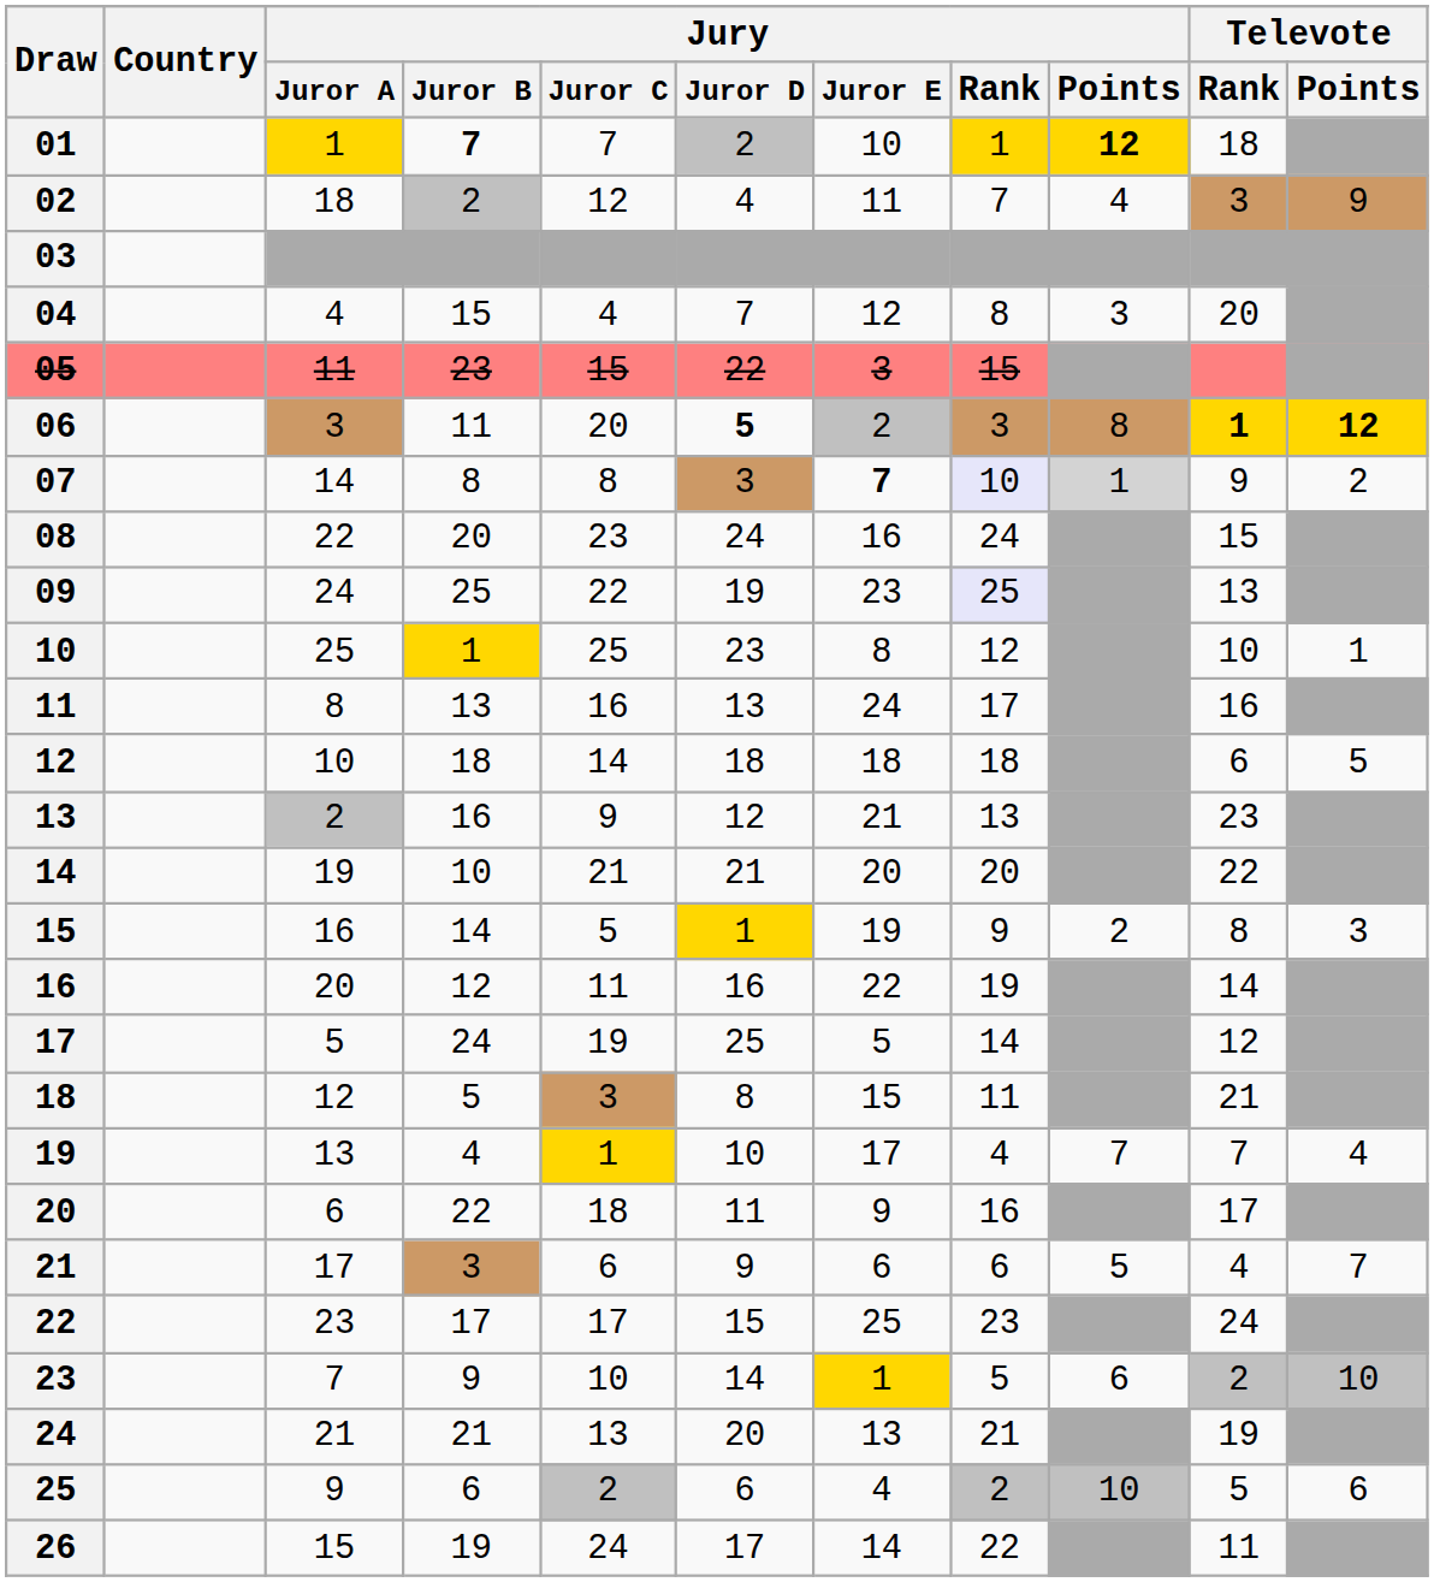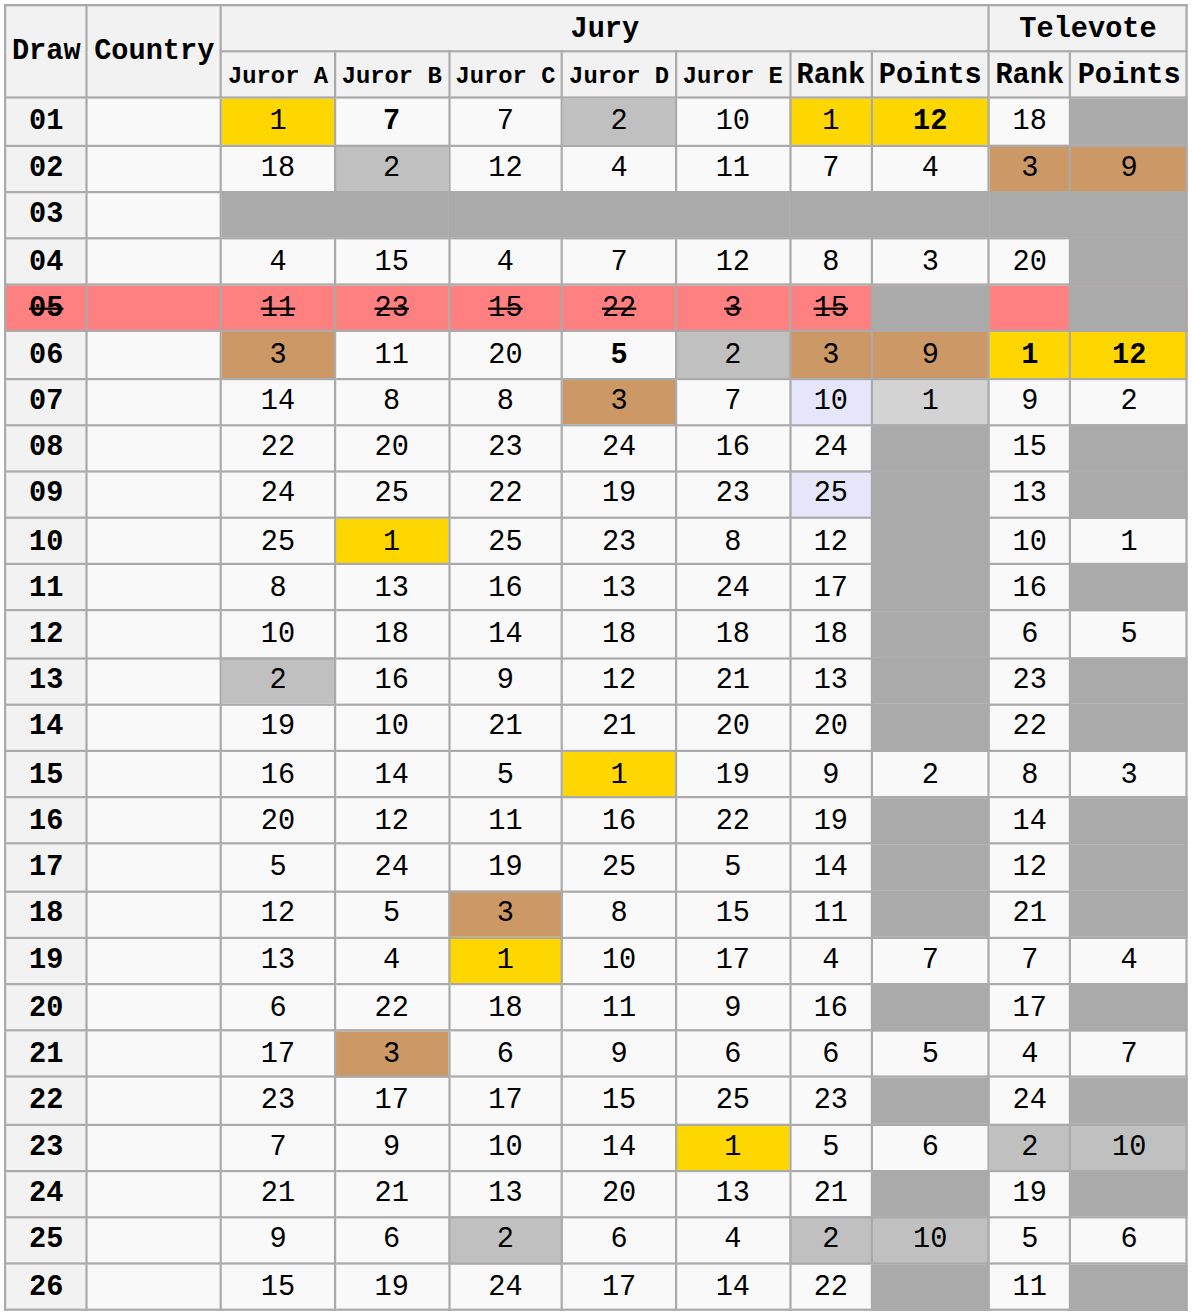06 | Jury / Points: 8 -> 9
07 | Jury / Juror E: bold -> normal
